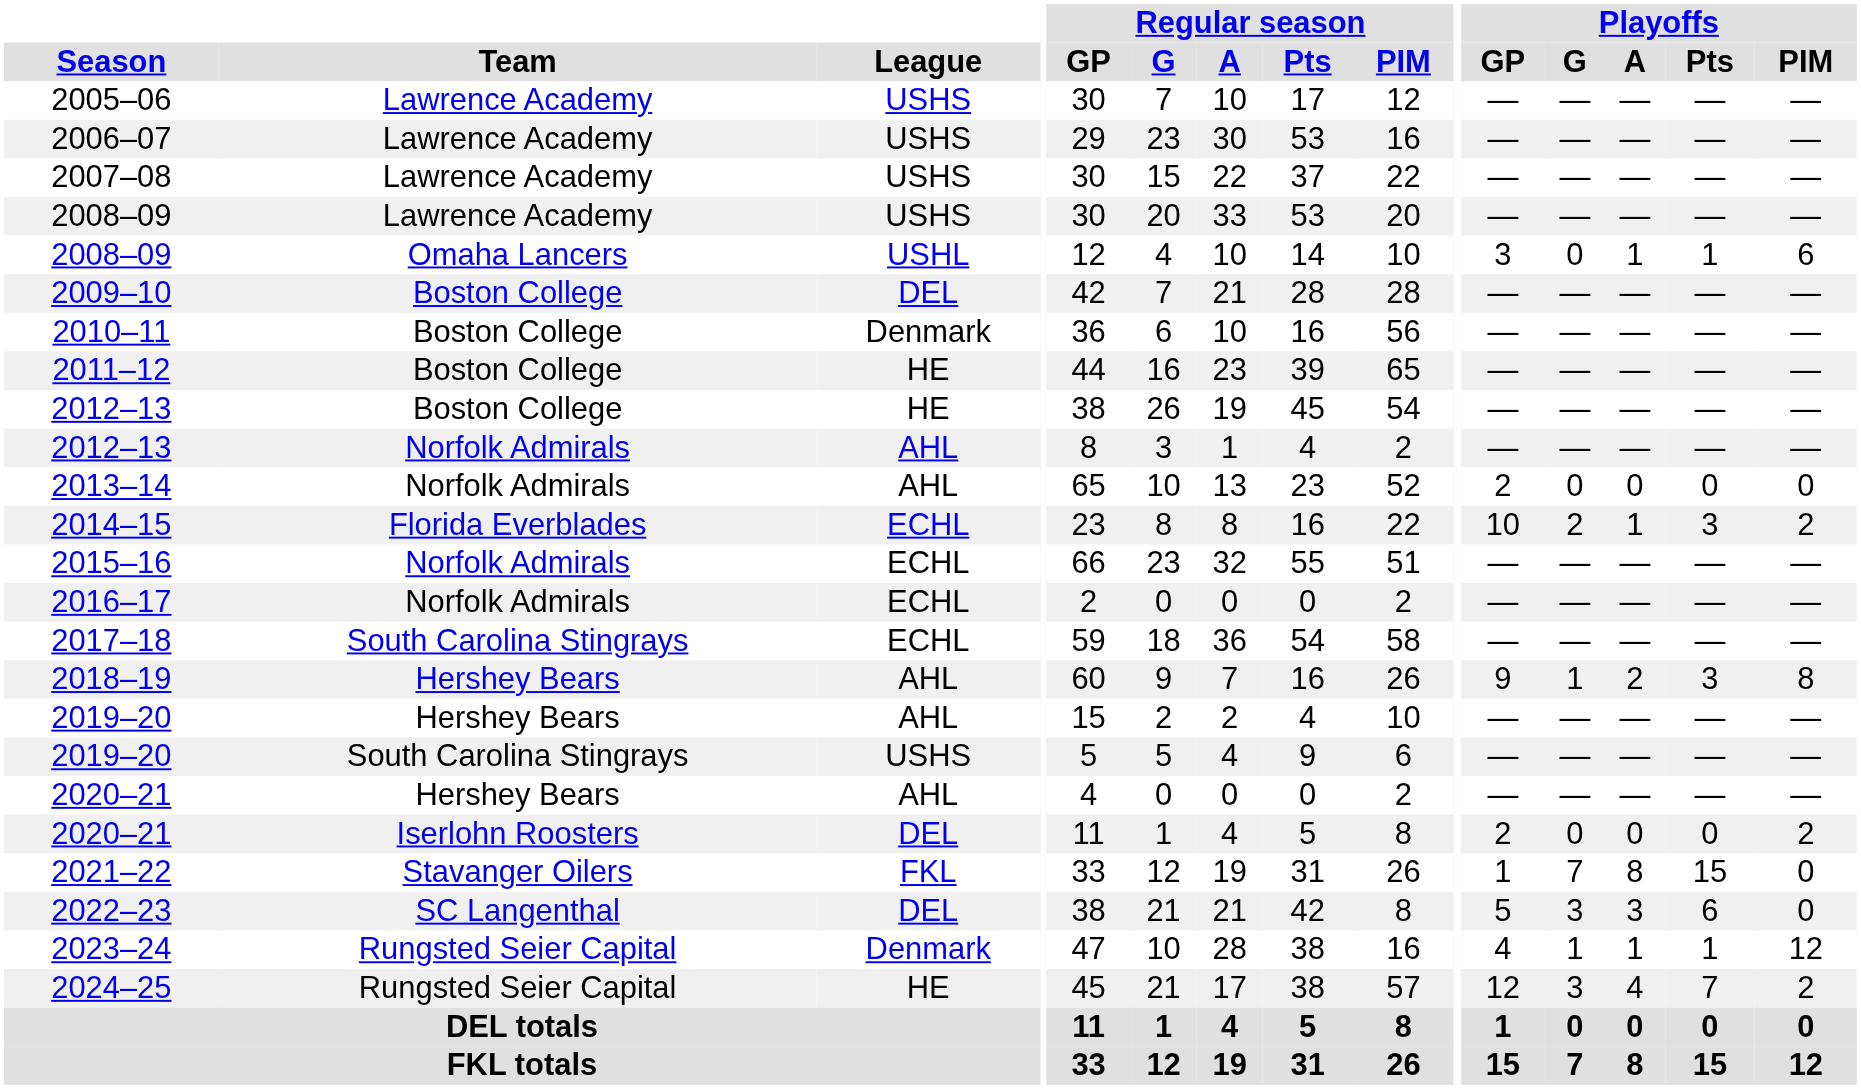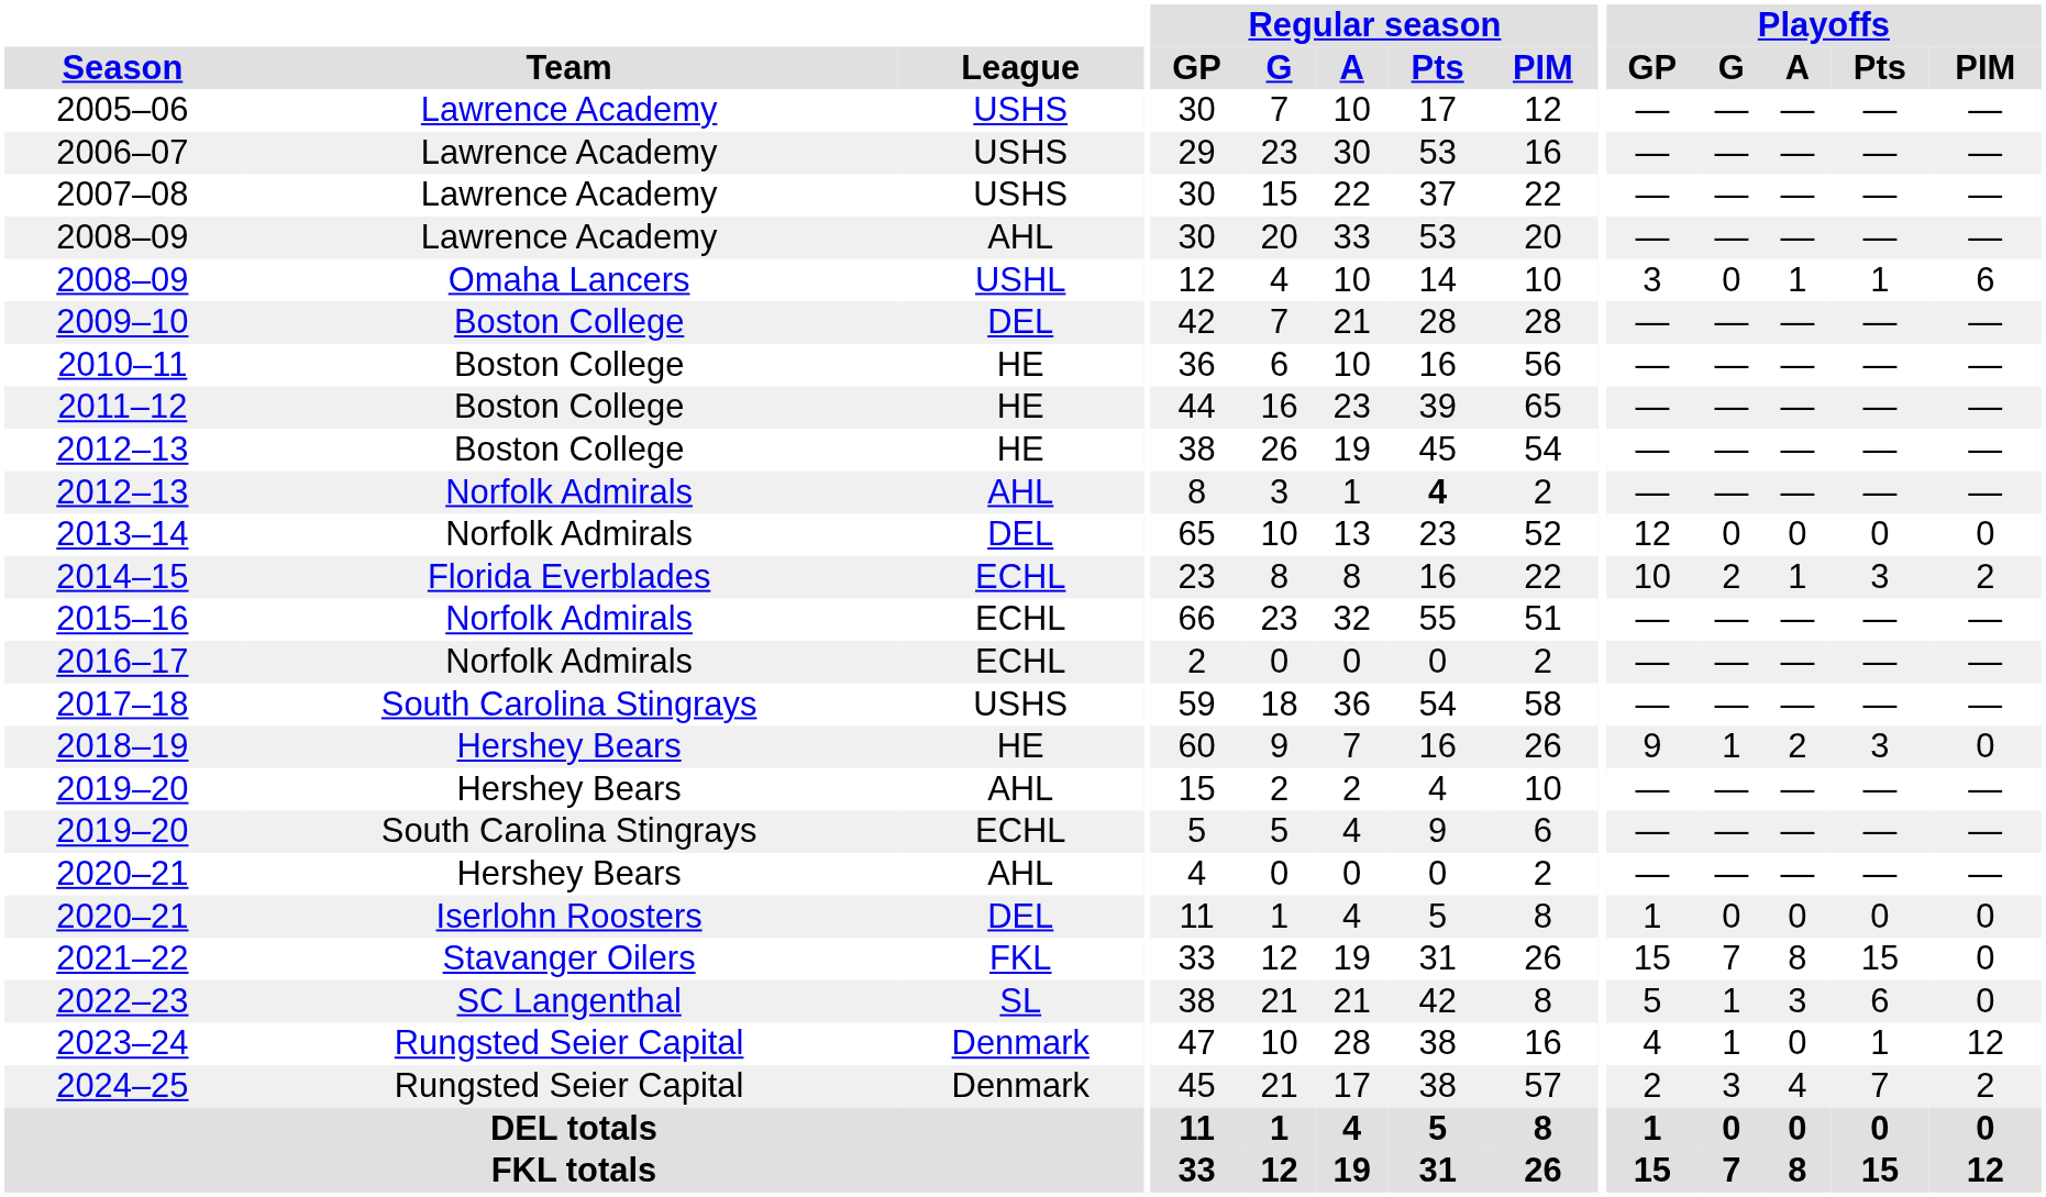2008–09 / Lawrence Academy | League: USHS -> AHL
2010–11 | League: Denmark -> HE
2012–13 / Norfolk Admirals | Regular season / Pts: normal -> bold
2013–14 | League: AHL -> DEL
2013–14 | Playoffs / GP: 2 -> 12
2017–18 | League: ECHL -> USHS
2018–19 | League: AHL -> HE
2018–19 | Playoffs / PIM: 8 -> 0
2019–20 / South Carolina Stingrays | League: USHS -> ECHL
2020–21 / Iserlohn Roosters | Playoffs / GP: 2 -> 1
2020–21 / Iserlohn Roosters | Playoffs / PIM: 2 -> 0
2021–22 | Playoffs / GP: 1 -> 15
2022–23 | League: DEL -> SL
2022–23 | Playoffs / G: 3 -> 1
2023–24 | Playoffs / A: 1 -> 0
2024–25 | League: HE -> Denmark
2024–25 | Playoffs / GP: 12 -> 2
